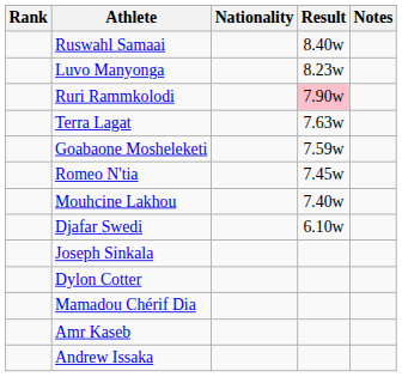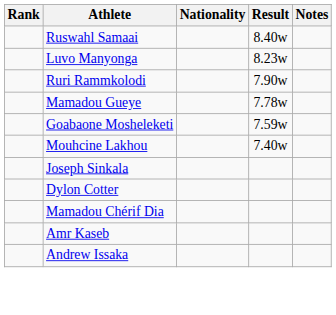Ruri Rammkolodi | Result: pink background -> no background
+ row: Mamadou Gueye | 7.78w
- row: Terra Lagat | 7.63w
- row: Romeo N'tia | 7.45w
- row: Djafar Swedi | 6.10w
